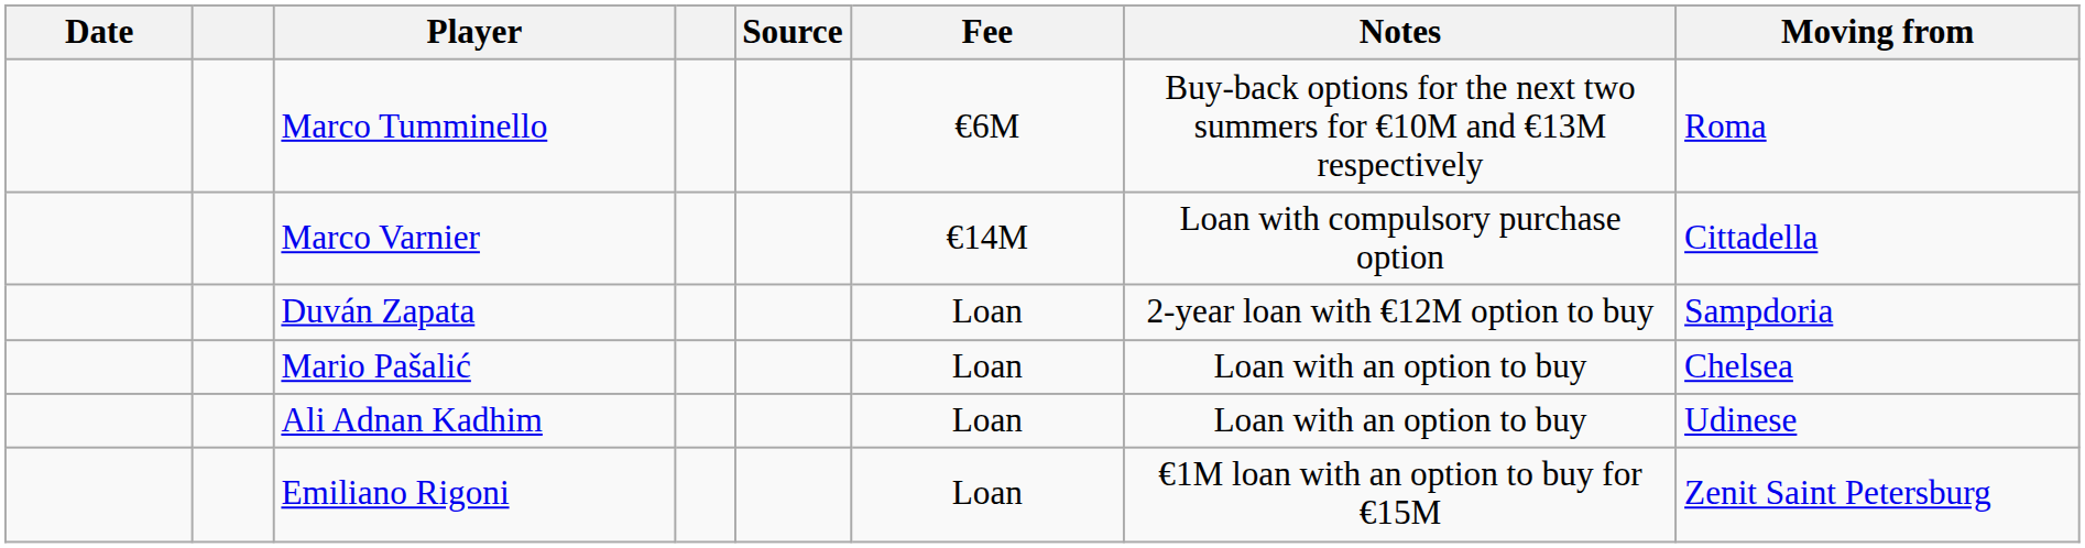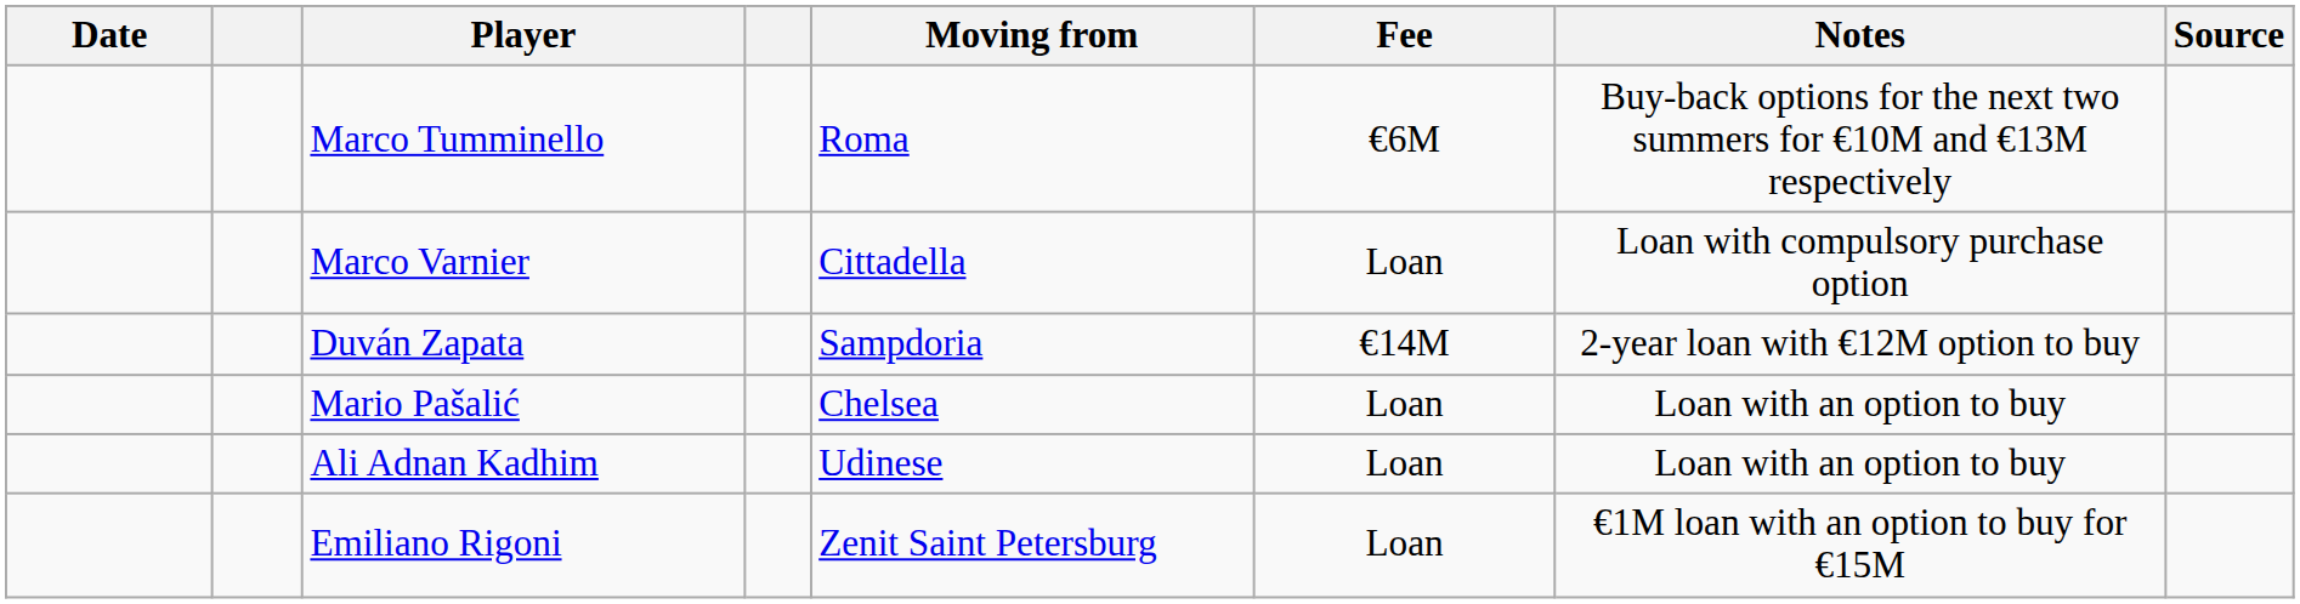columns swapped: Moving from <-> Source
Marco Varnier | Fee: €14M -> Loan
Duván Zapata | Fee: Loan -> €14M
